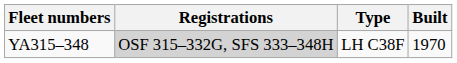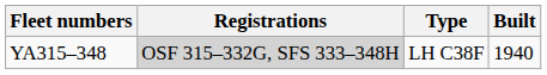YA315–348 | Built: 1970 -> 1940
